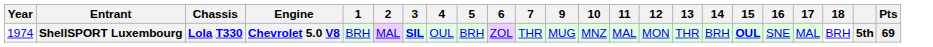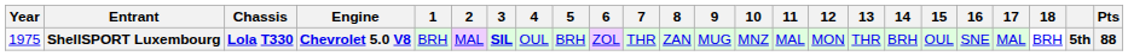+ column: 8 | ZAN
ShellSPORT Luxembourg | Year: 1974 -> 1975
ShellSPORT Luxembourg | 15: bold -> normal
ShellSPORT Luxembourg | Pts: 69 -> 88
